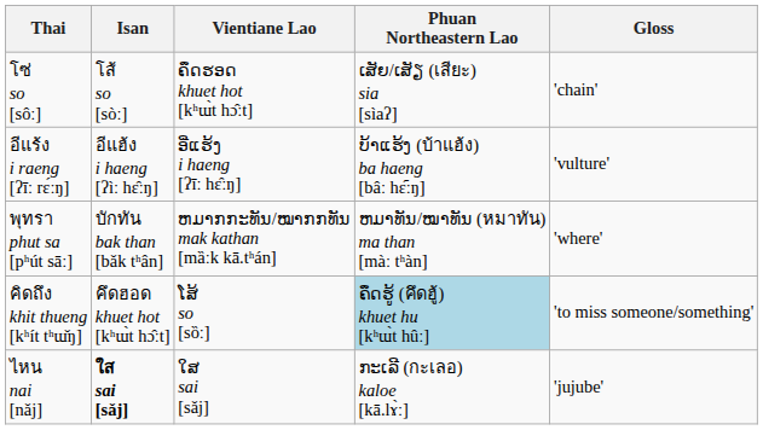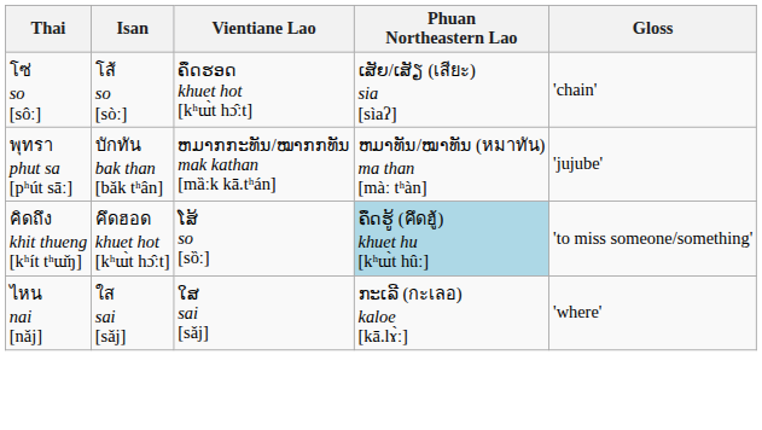- row: อีแร้ง i raeng [ʔīː rɛ́ːŋ] | อีแฮ้ง i haeng [ʔìː hɛ̑ːŋ] | ອີ່ແຮ້ງ i haeng [ʔīː hɛ̑ːŋ] | ບ້າແຮ້ງ (บ้าแฮ้ง) ba haeng [bâː hɛ᷇ːŋ] | 'vulture'
พุทรา phut sa [pʰút sāː] | Gloss: 'where' -> 'jujube'
ไหน nai [nǎj] | Isan: bold -> normal
ไหน nai [nǎj] | Gloss: 'jujube' -> 'where'
